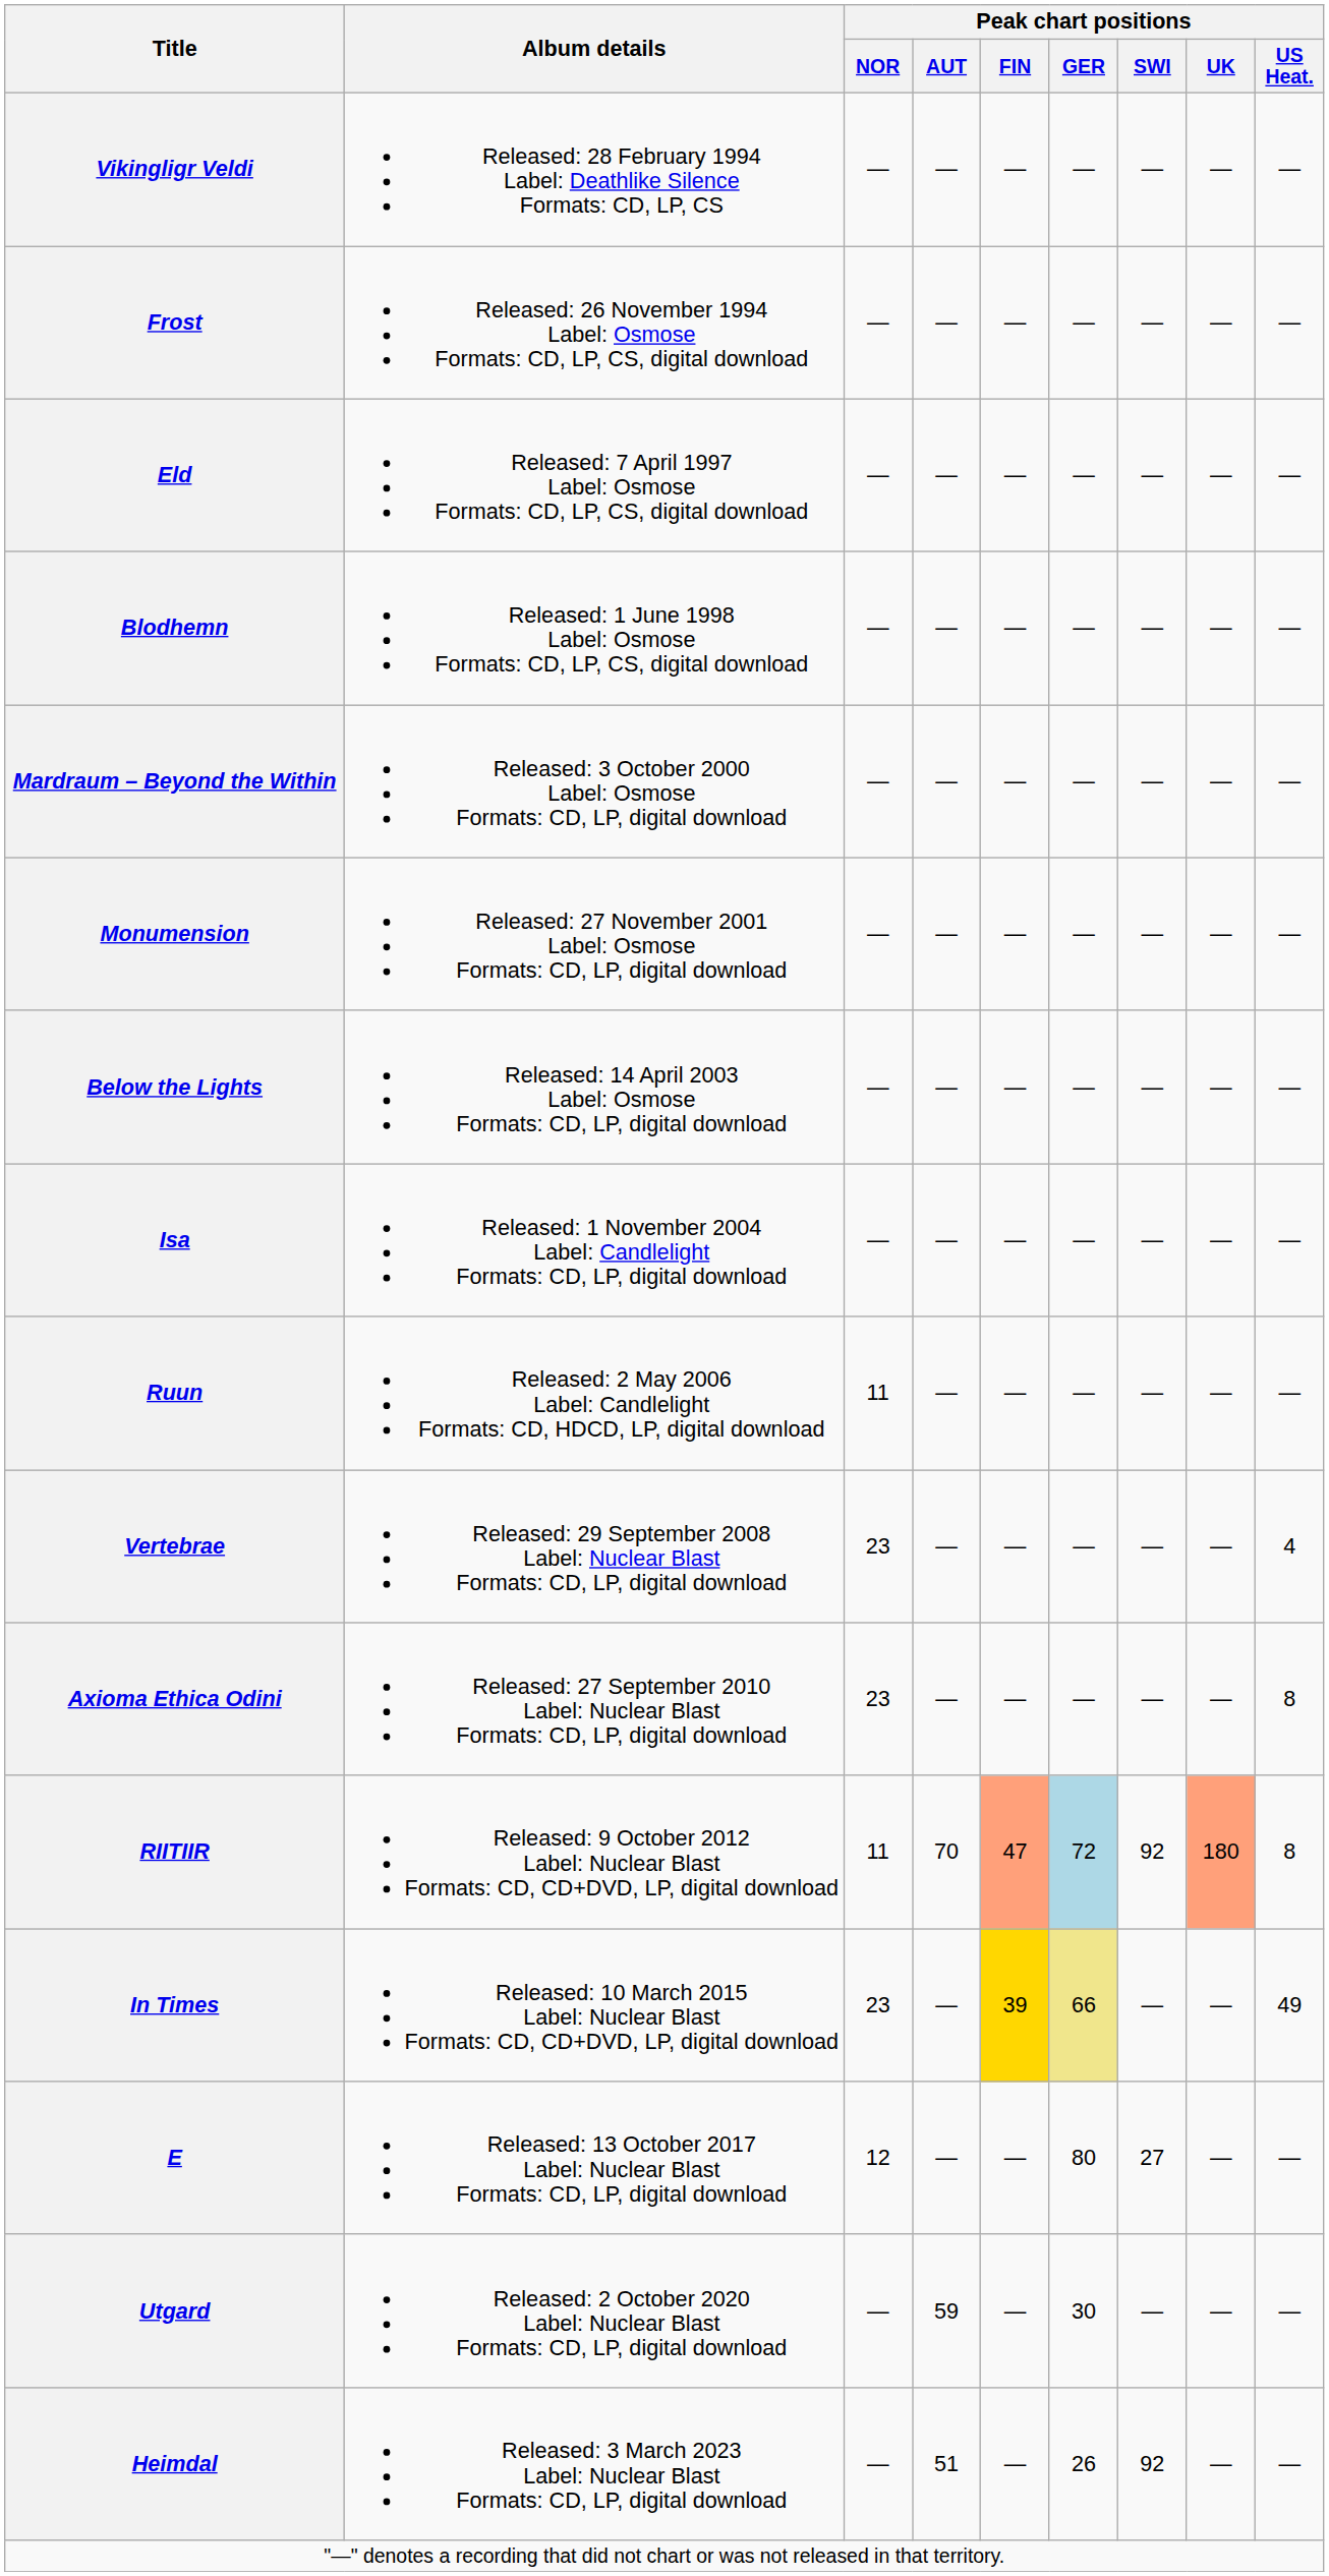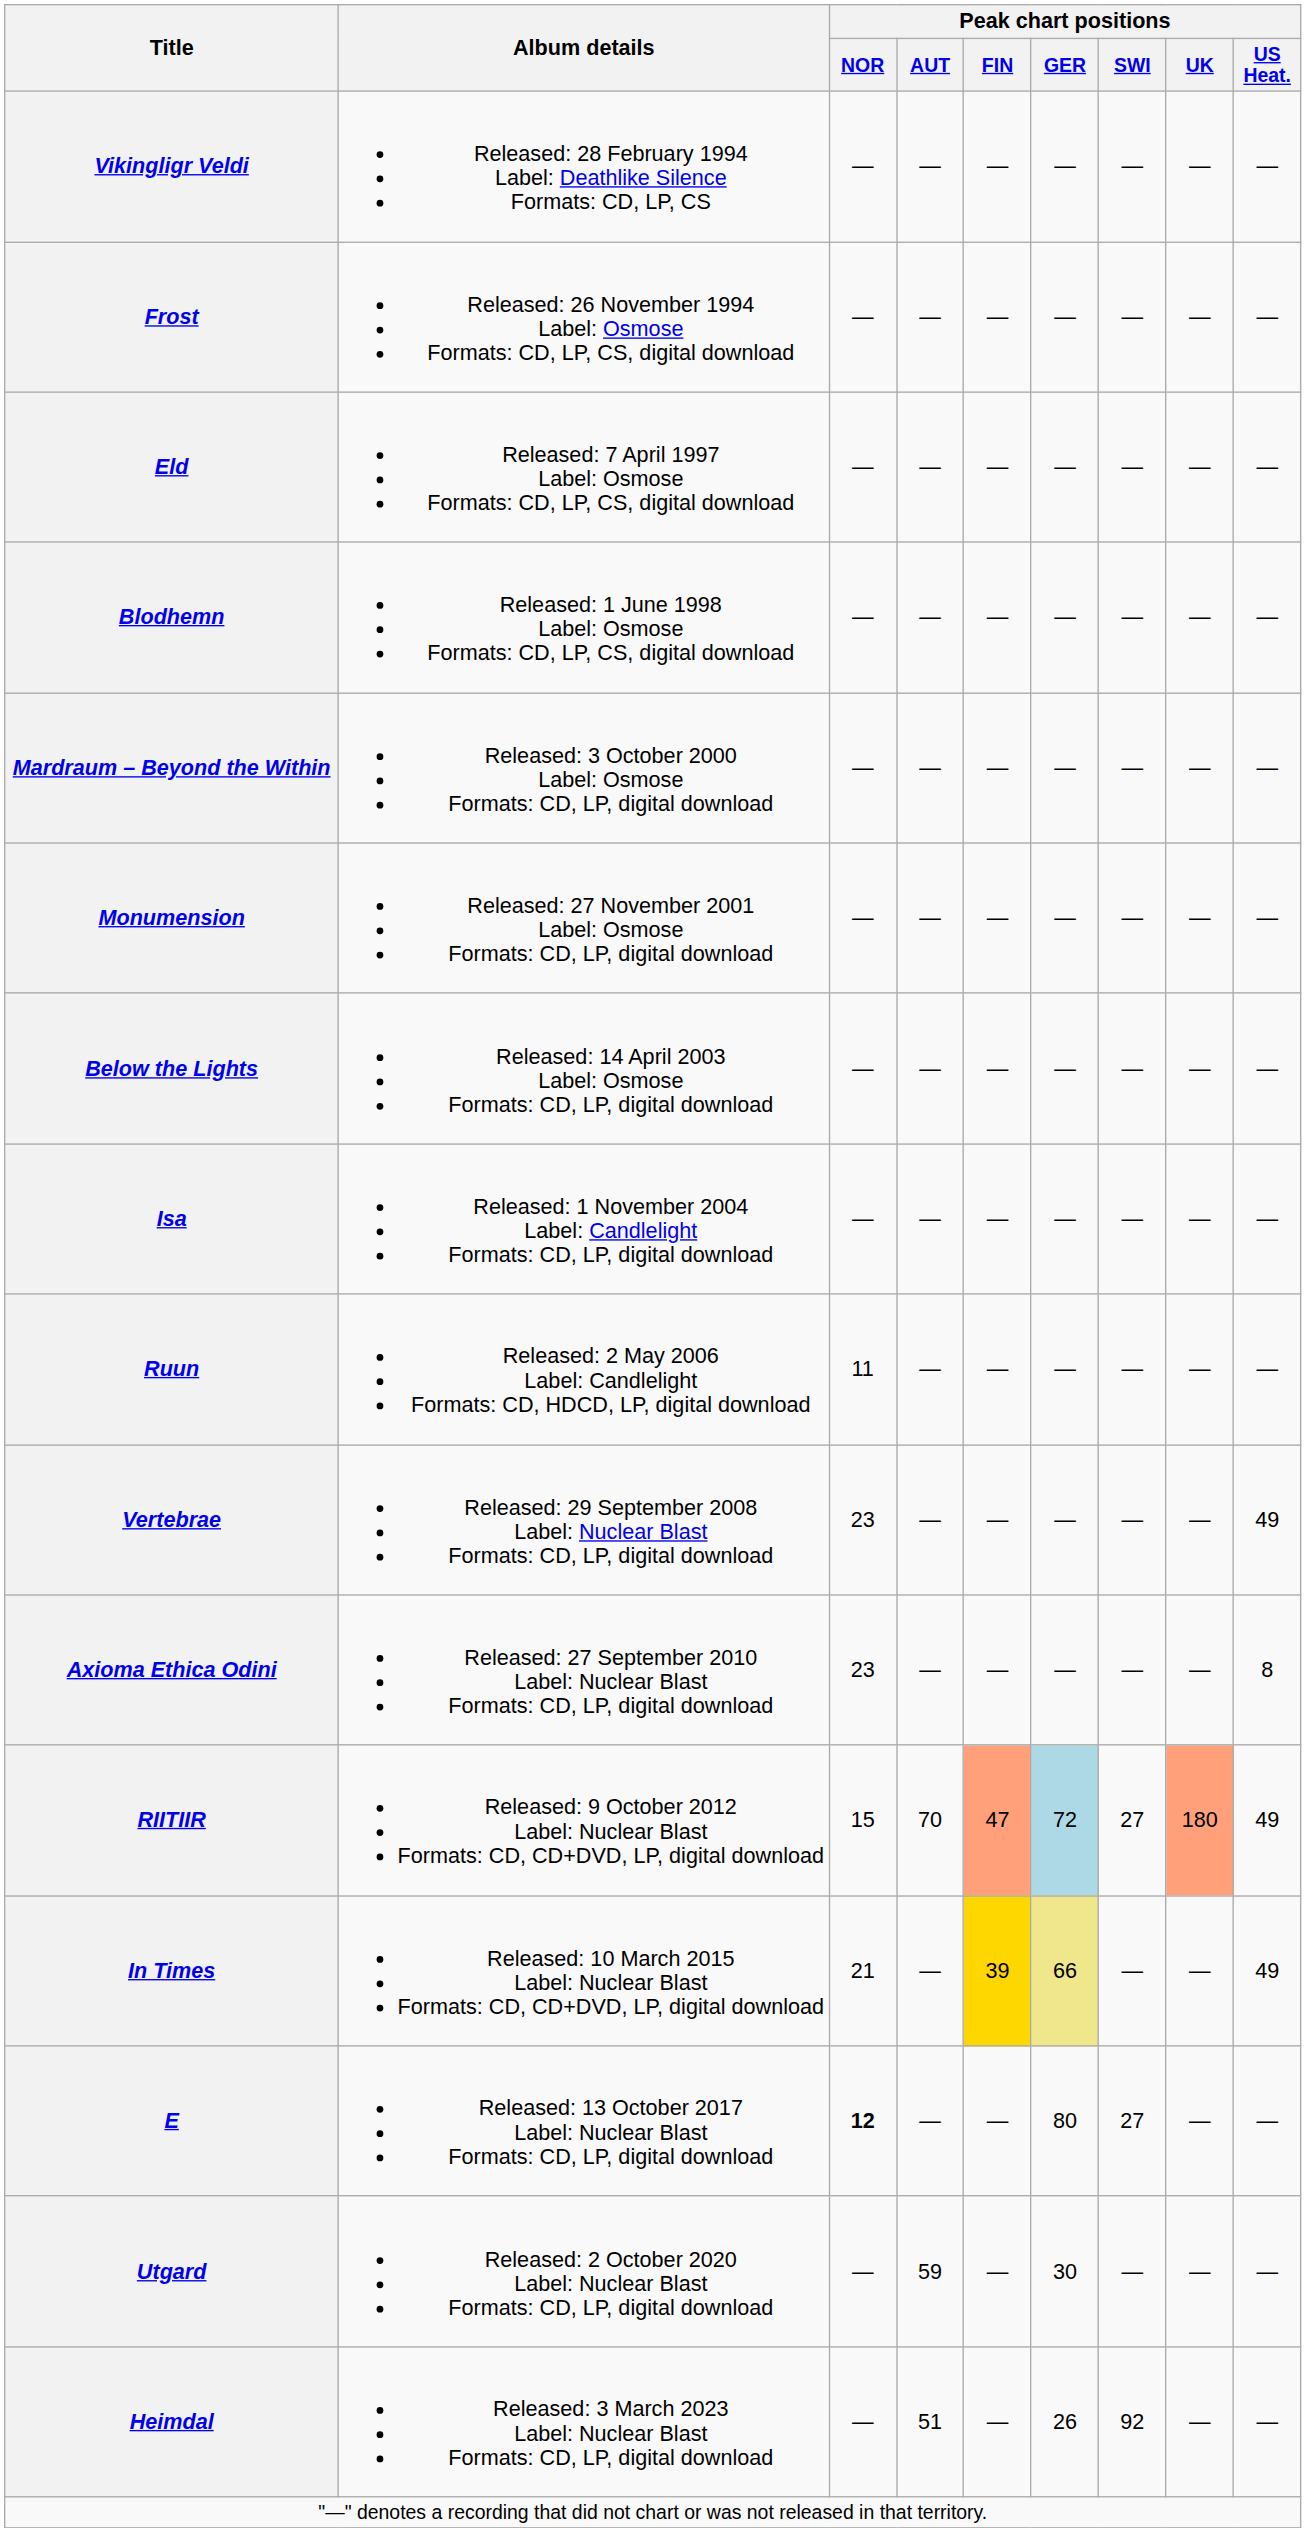Vertebrae | Peak chart positions / US Heat.: 4 -> 49
RIITIIR | Peak chart positions / NOR: 11 -> 15
RIITIIR | Peak chart positions / SWI: 92 -> 27
RIITIIR | Peak chart positions / US Heat.: 8 -> 49
In Times | Peak chart positions / NOR: 23 -> 21
E | Peak chart positions / NOR: normal -> bold
